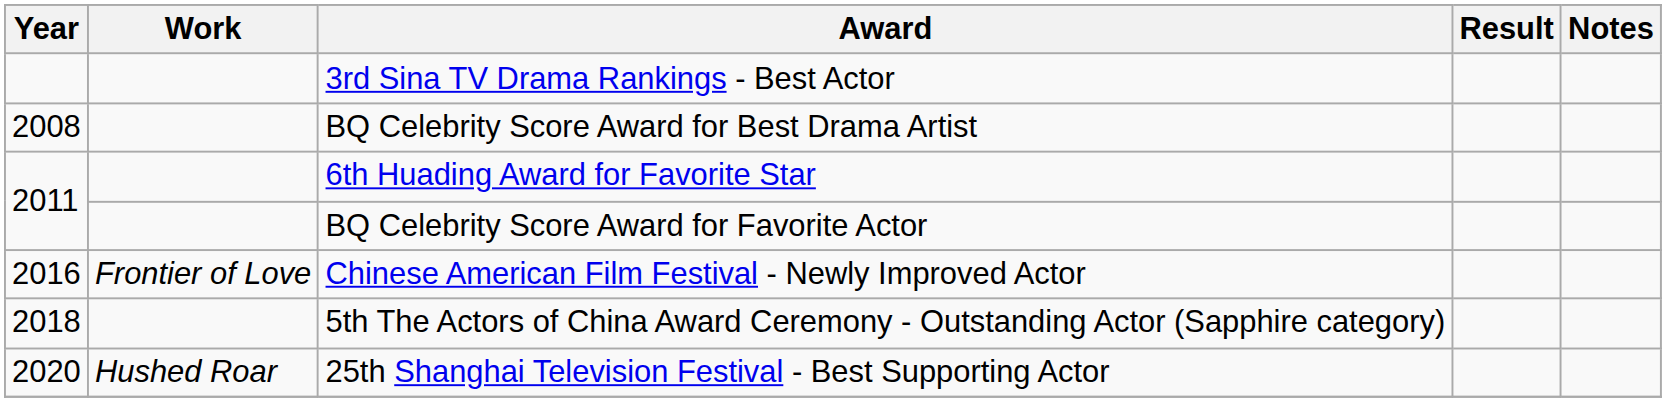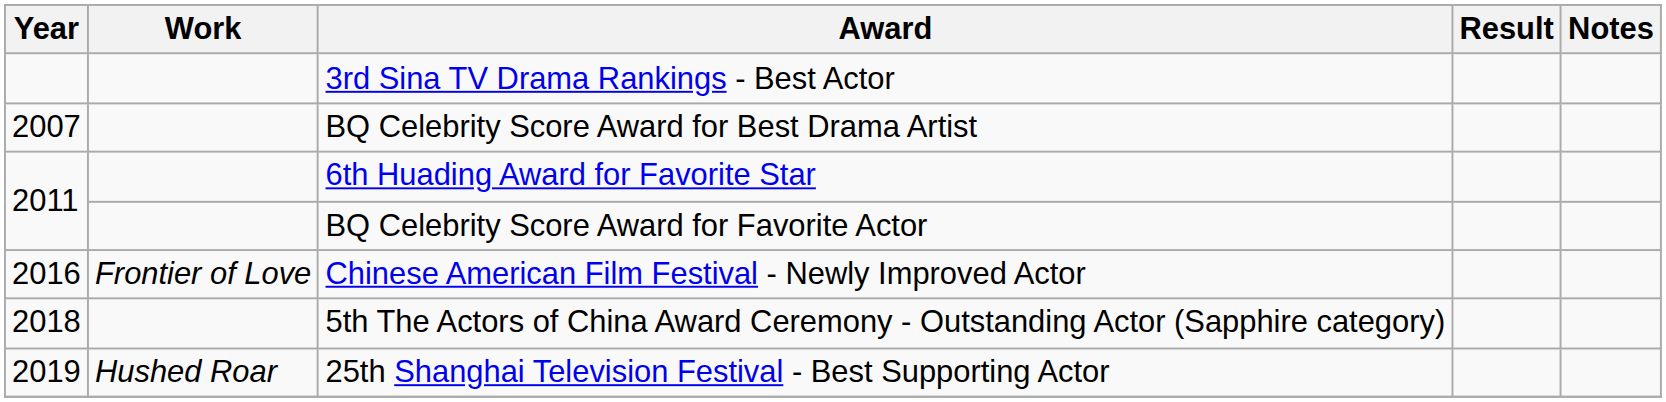BQ Celebrity Score Award for Best Drama Artist | Year: 2008 -> 2007
25th Shanghai Television Festival - Best Supporting Actor | Year: 2020 -> 2019
